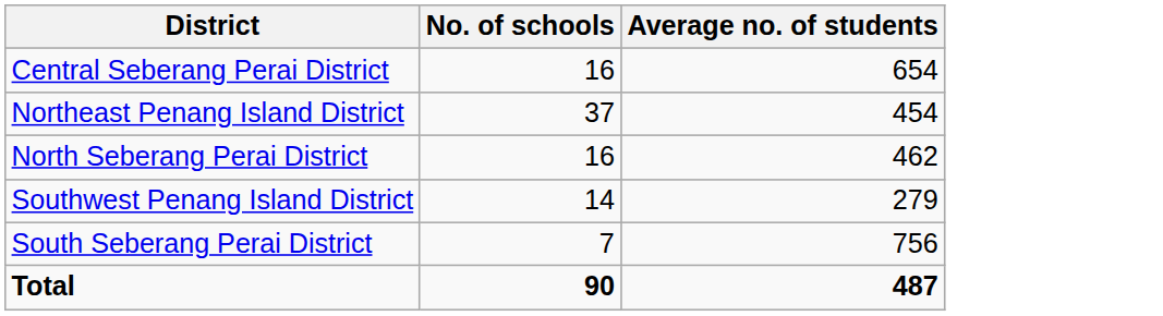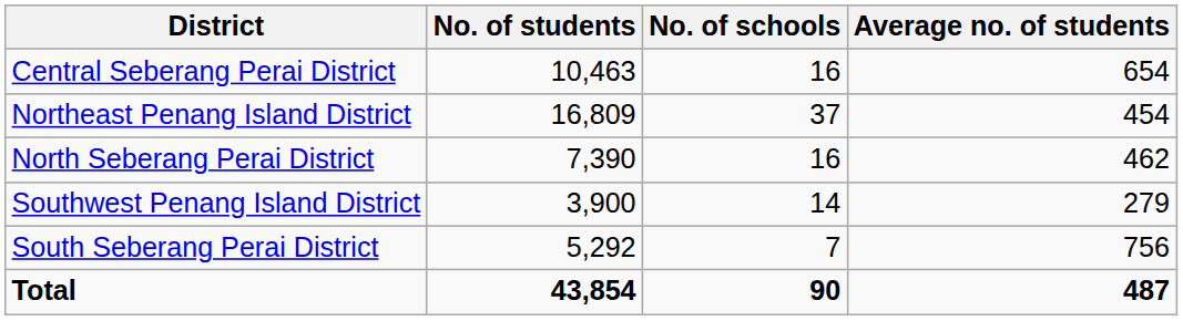+ column: No. of students | 10,463 | 16,809 | 7,390 | 3,900 | 5,292 | 43,854
